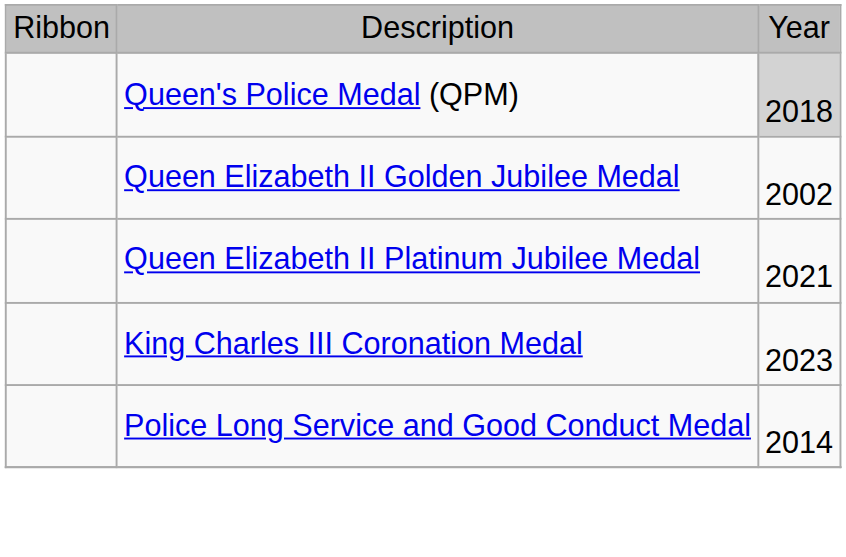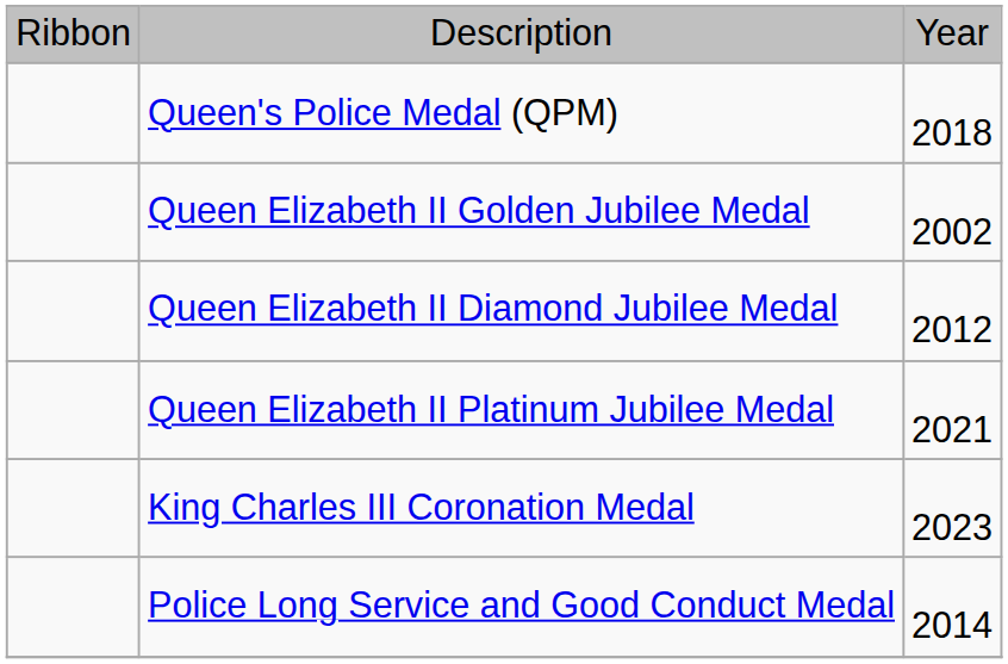Queen's Police Medal (QPM) | column 3: lightgrey background -> no background
+ row: Queen Elizabeth II Diamond Jubilee Medal | 2012
